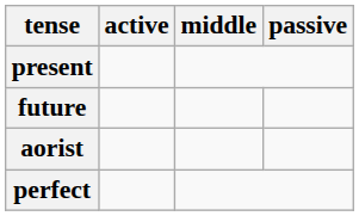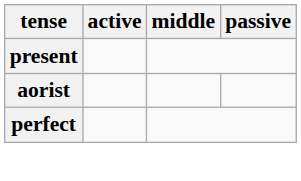- row: future
